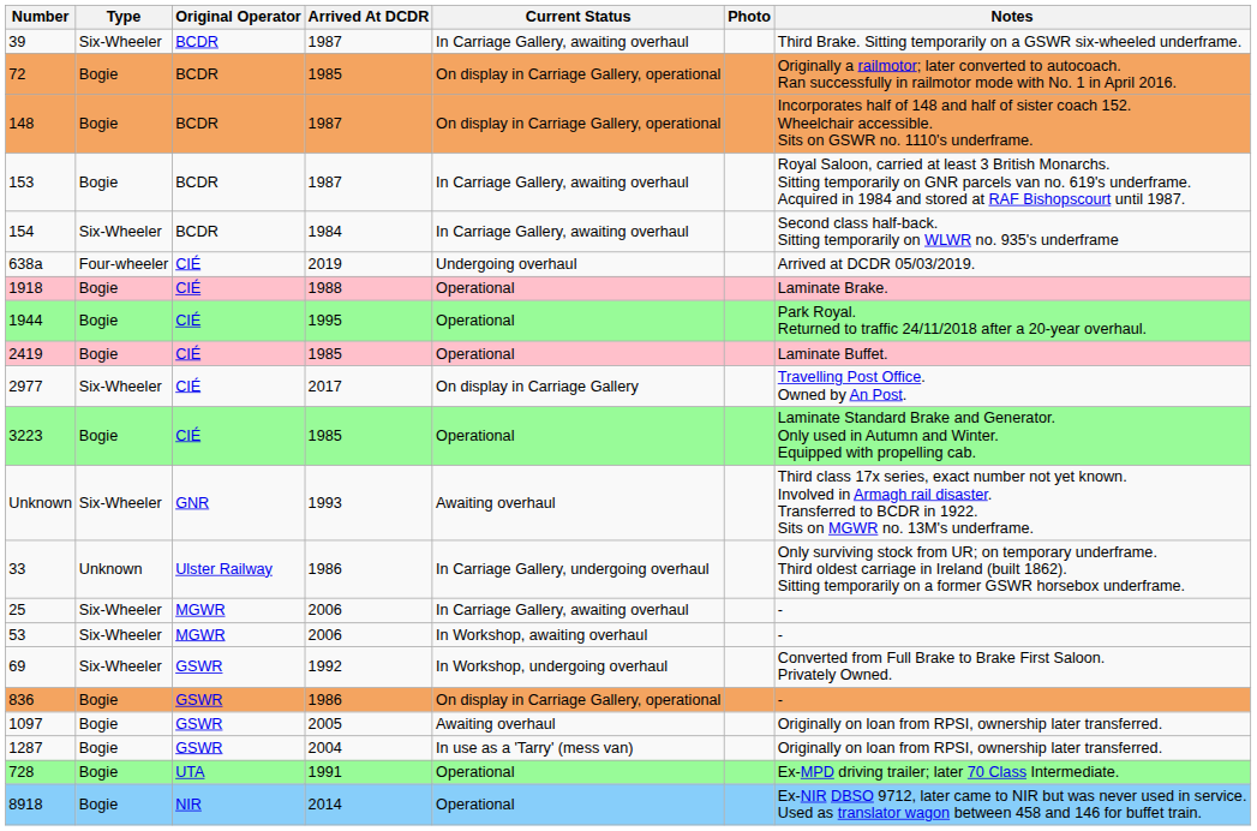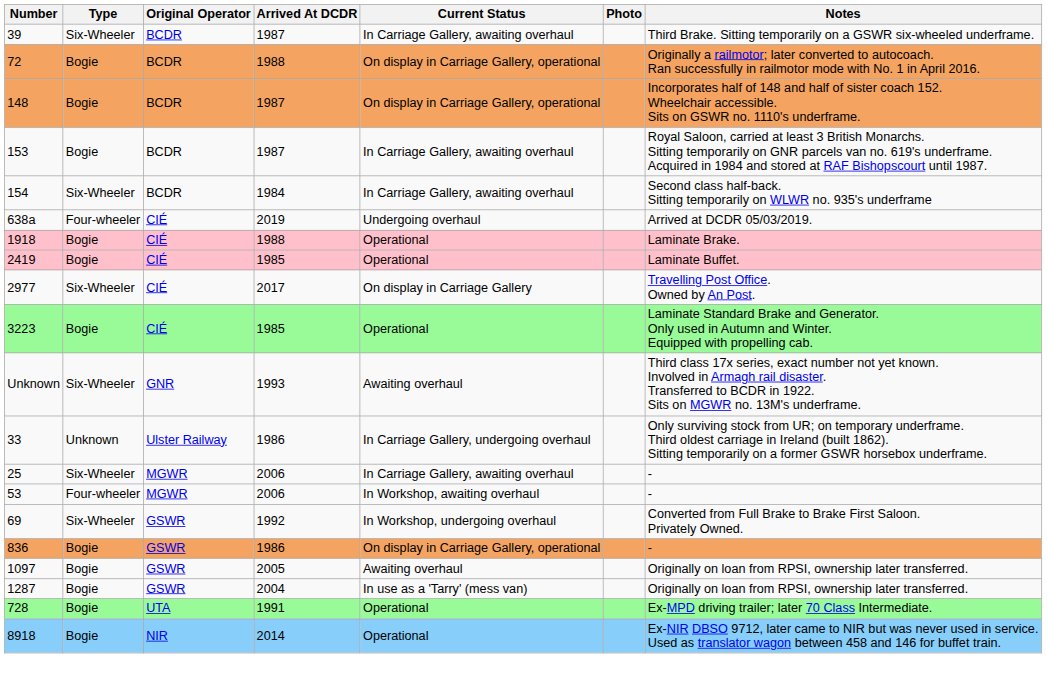72 | Arrived At DCDR: 1985 -> 1988
- row: 1944 | Bogie | CIÉ | 1995 | Operational | Park Royal. Returned to traffic 24/11/2018 after a 20-year overhaul.
53 | Type: Six-Wheeler -> Four-wheeler
